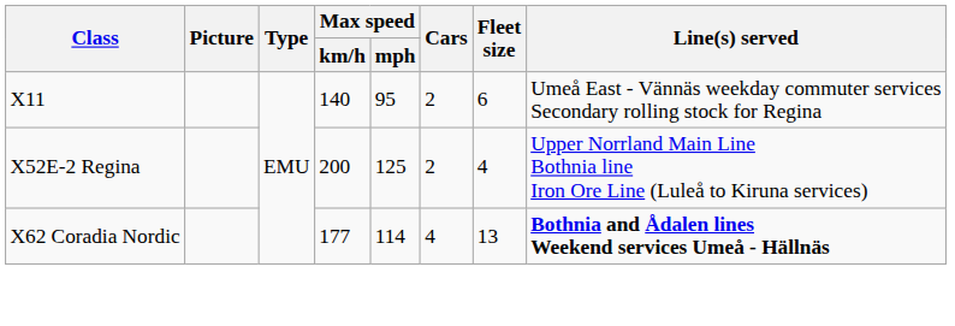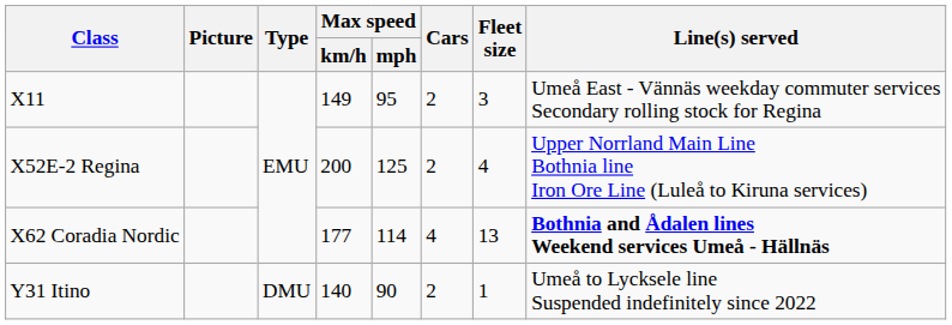X11 | Max speed / km/h: 140 -> 149
X11 | Fleet size: 6 -> 3
+ row: Y31 Itino | DMU | 140 | 90 | 2 | 1 | Umeå to Lycksele line Suspended indefinitely since 2022
